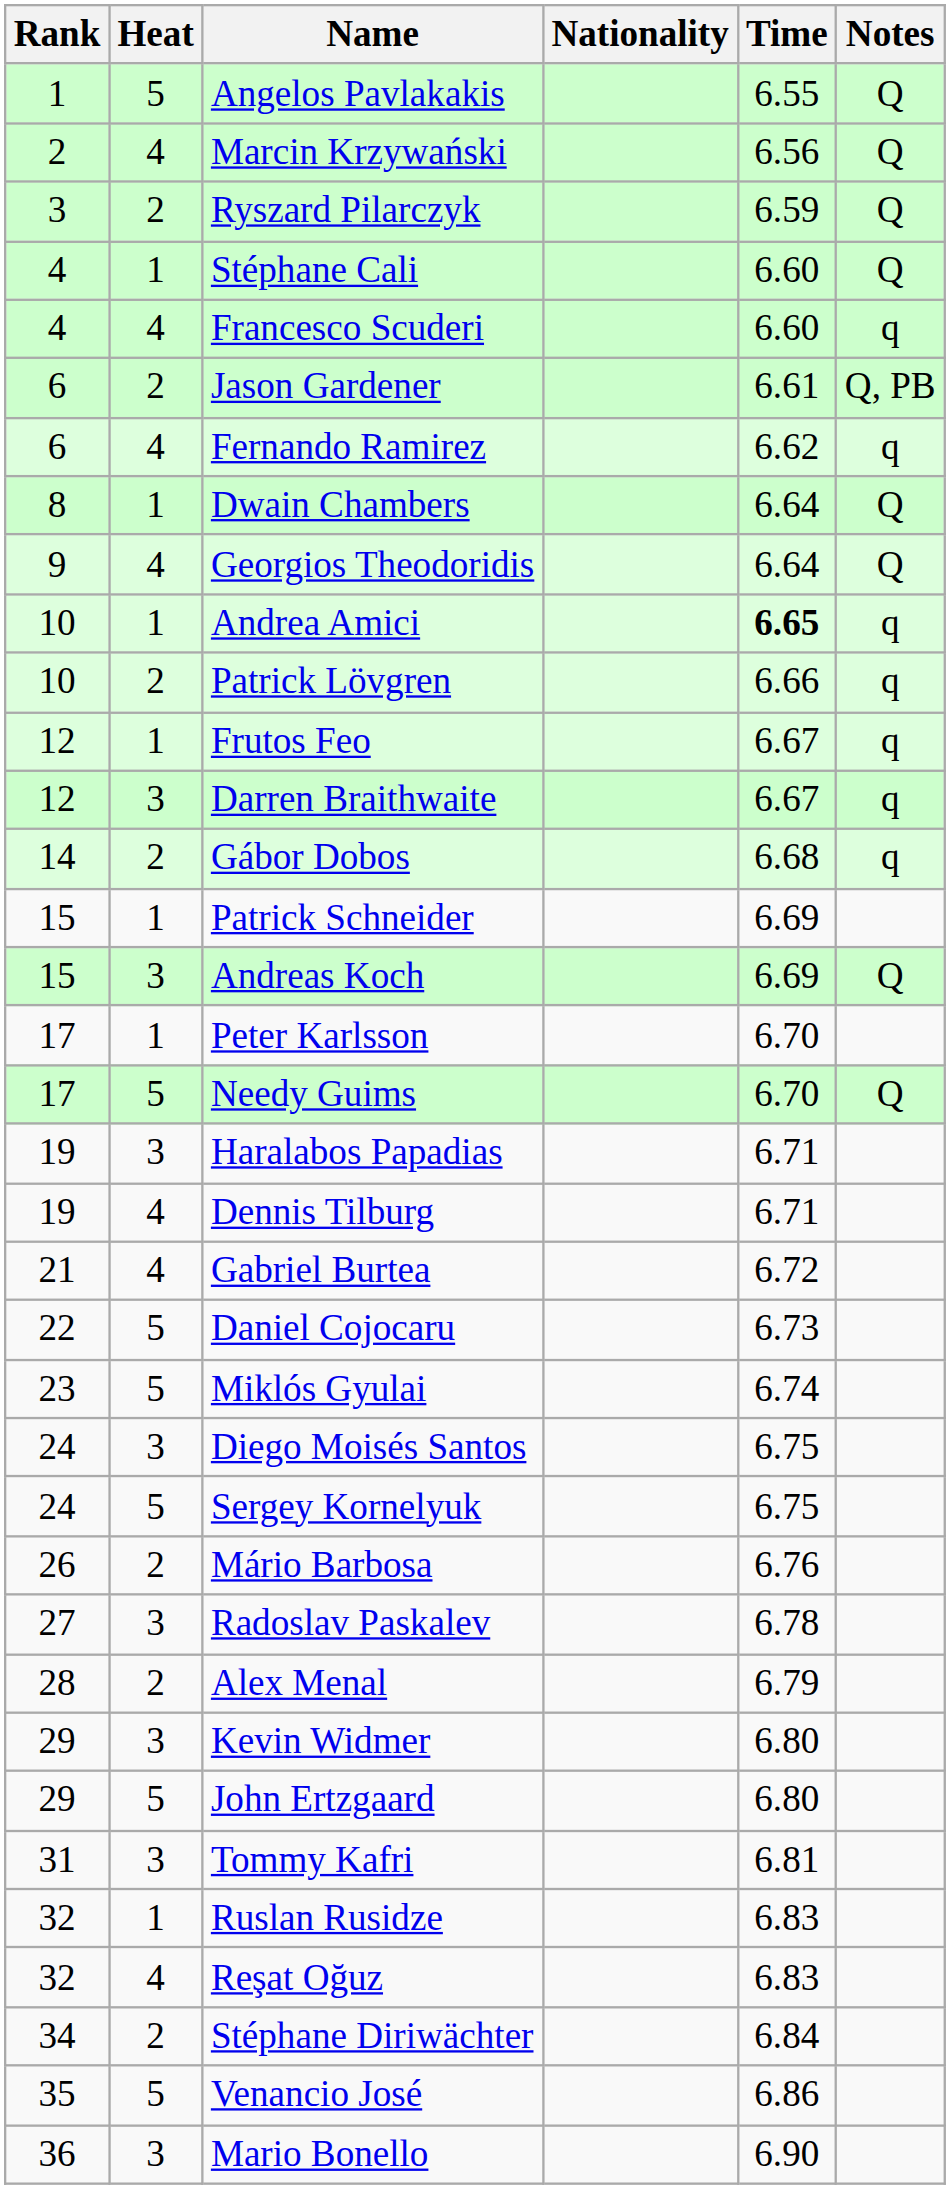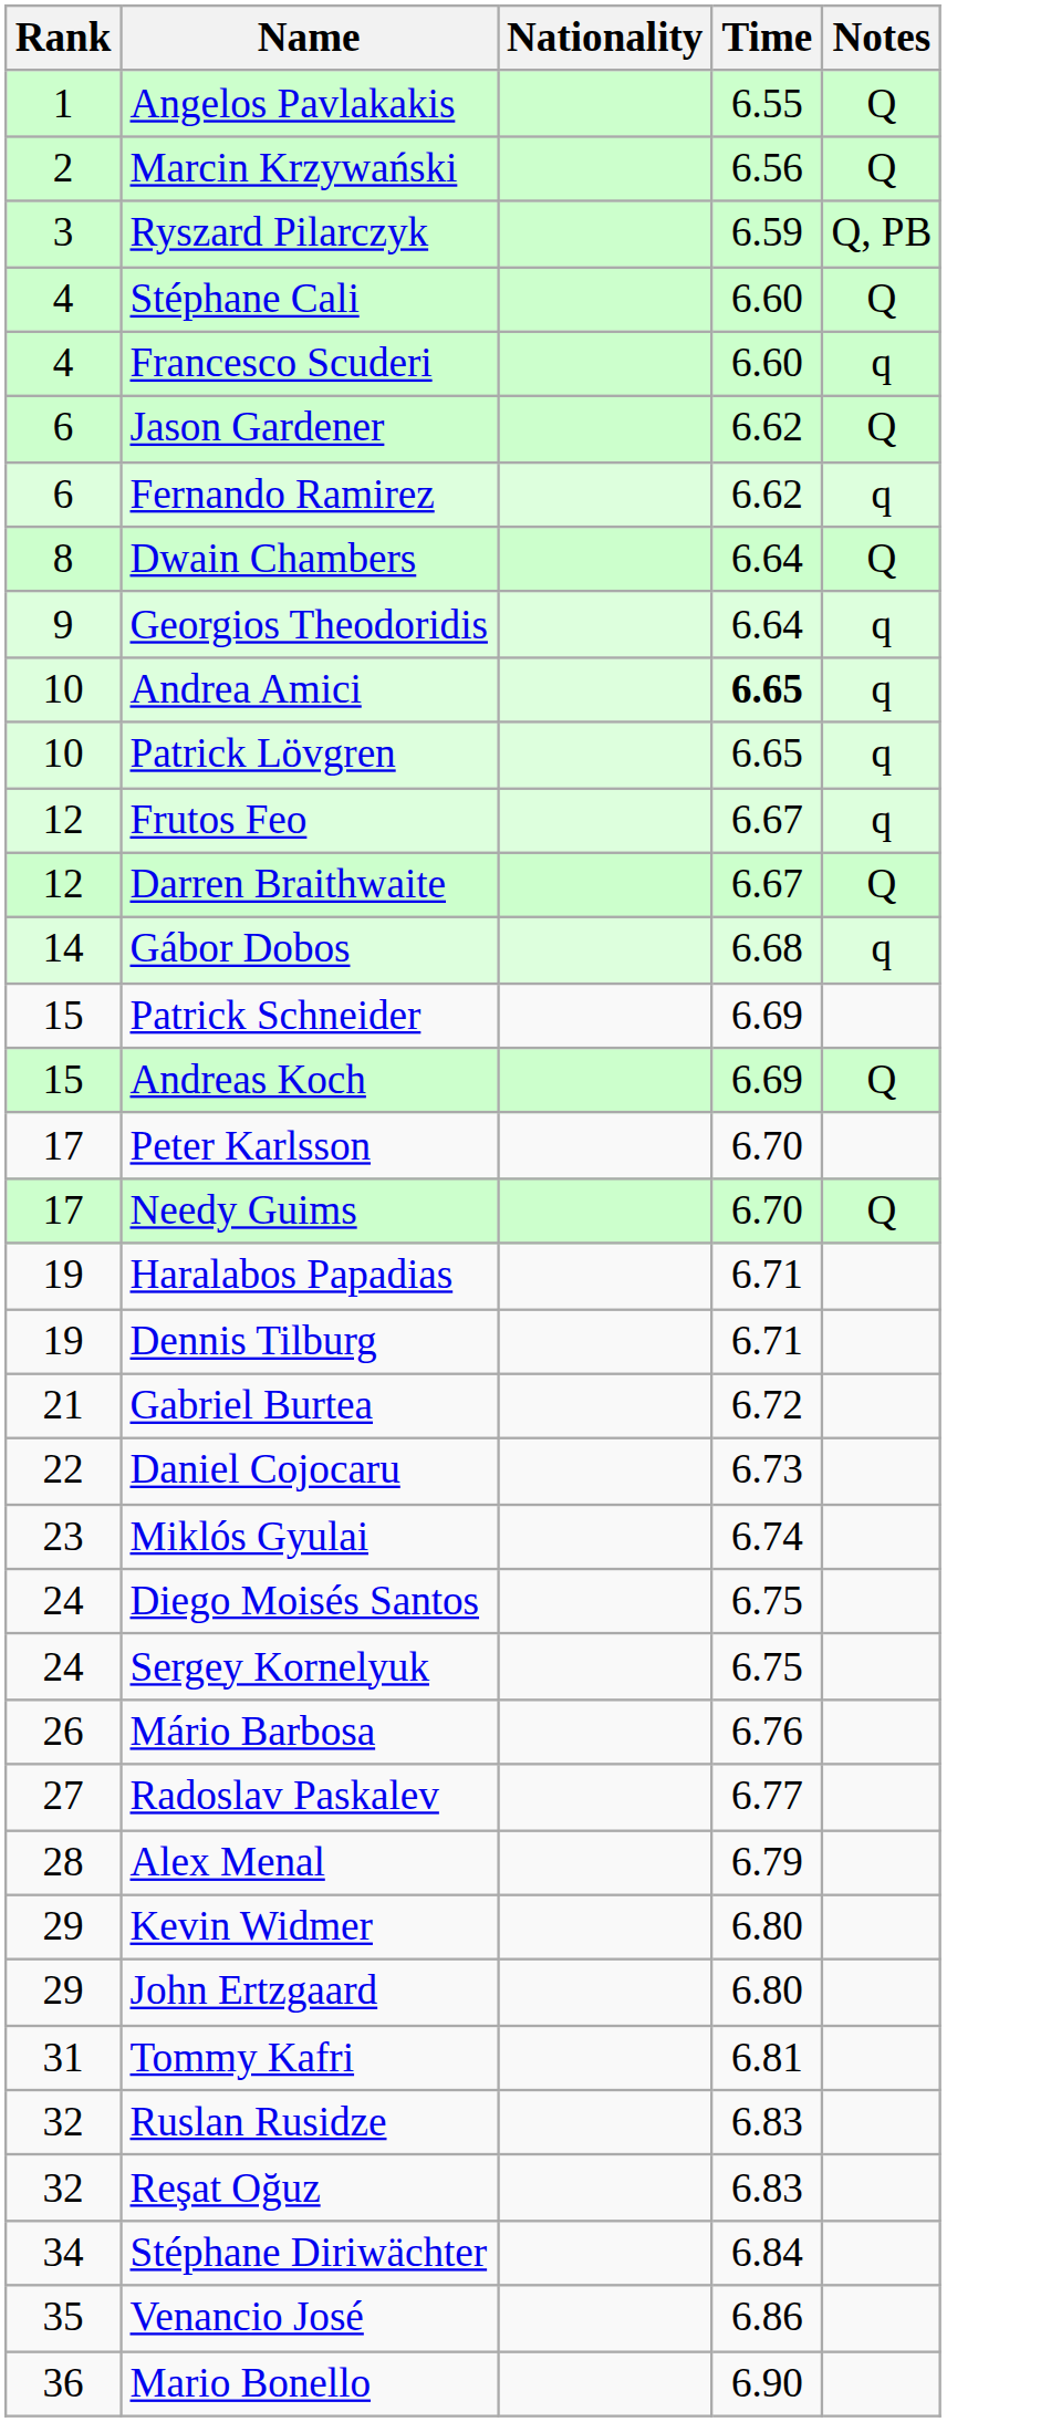- column: Heat | 5 | 4 | 2 | 1 | 4 | 2 | 4 | 1 | 4 | 1 | 2 | 1 | 3 | 2 | 1 | 3 | 1 | 5 | 3 | 4 | 4 | 5 | 5 | 3 | 5 | 2 | 3 | 2 | 3 | 5 | 3 | 1 | 4 | 2 | 5 | 3
Ryszard Pilarczyk | Notes: Q -> Q, PB
Jason Gardener | Time: 6.61 -> 6.62
Jason Gardener | Notes: Q, PB -> Q
Georgios Theodoridis | Notes: Q -> q
Patrick Lövgren | Time: 6.66 -> 6.65
Darren Braithwaite | Notes: q -> Q
Radoslav Paskalev | Time: 6.78 -> 6.77
